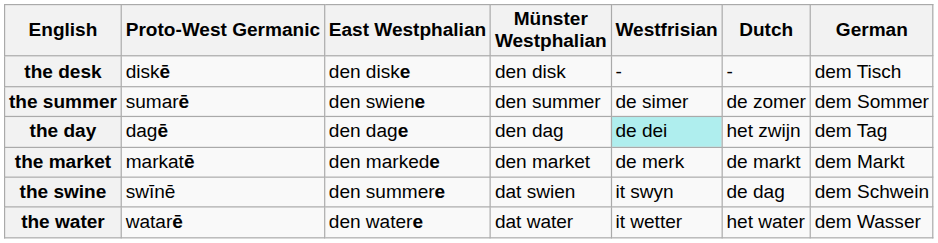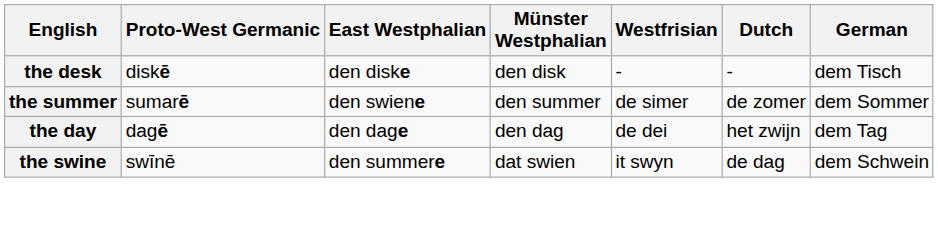the day | Westfrisian: paleturquoise background -> no background
- row: the market | markatē | den markede | den market | de merk | de markt | dem Markt
- row: the water | watarē | den watere | dat water | it wetter | het water | dem Wasser
